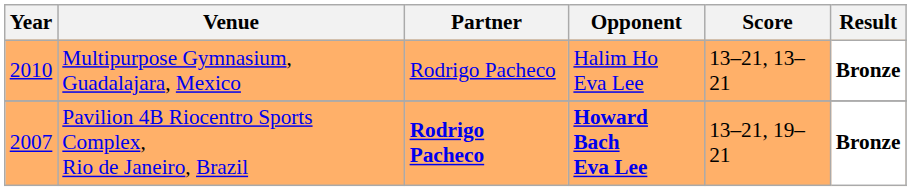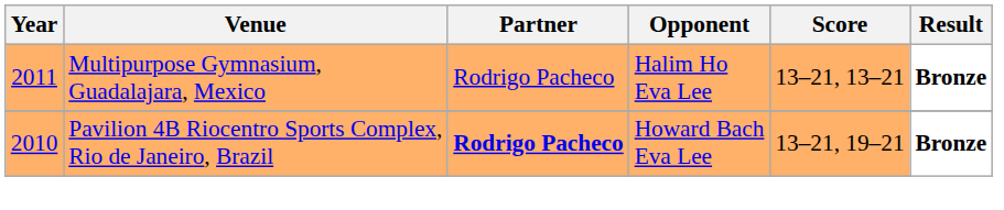Multipurpose Gymnasium, Guadalajara, Mexico | Year: 2010 -> 2011
Pavilion 4B Riocentro Sports Complex, Rio de Janeiro, Brazil | Year: 2007 -> 2010
Pavilion 4B Riocentro Sports Complex, Rio de Janeiro, Brazil | Opponent: bold -> normal
